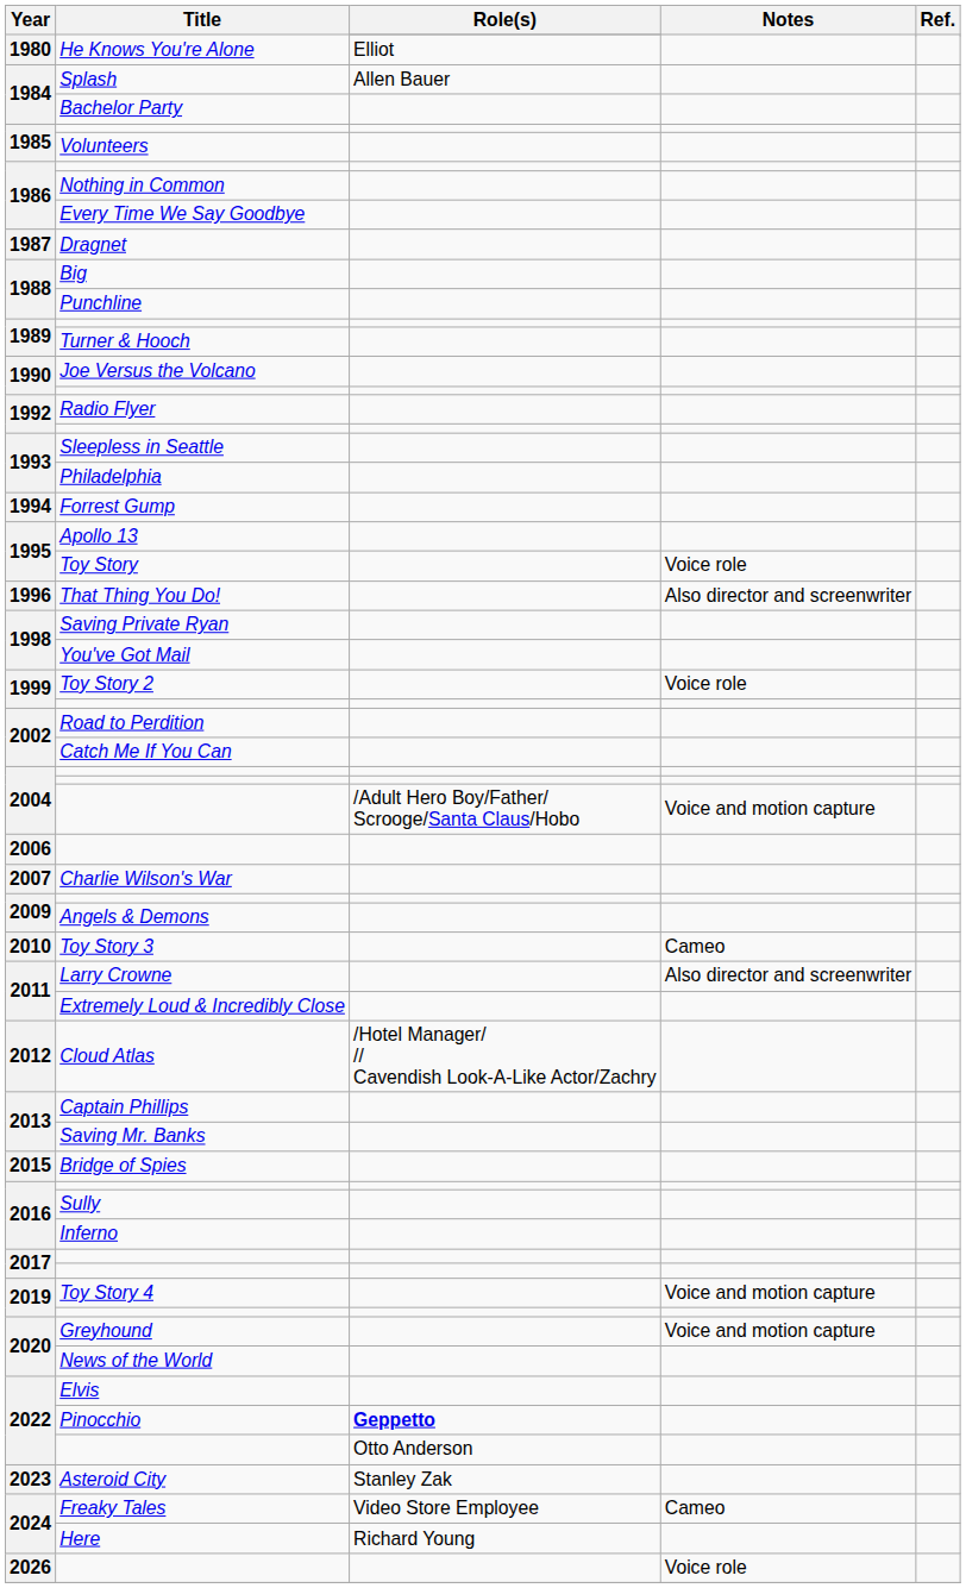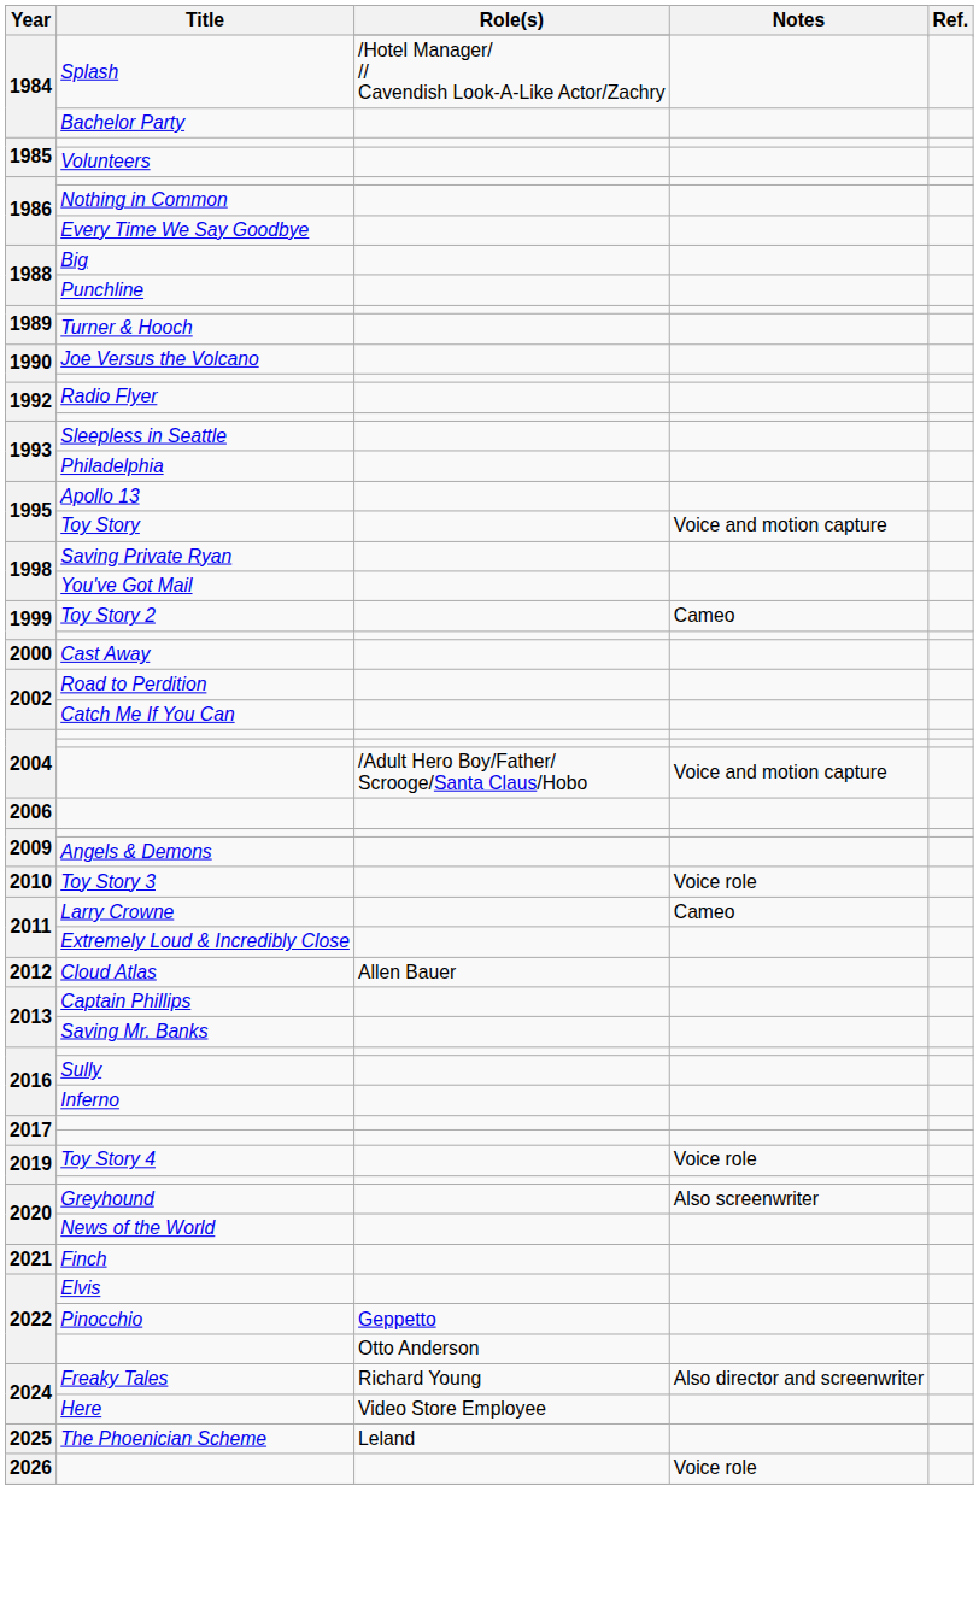- row: 1980 | He Knows You're Alone | Elliot
Splash | Role(s): Allen Bauer -> /Hotel Manager/ // Cavendish Look-A-Like Actor/Zachry
- row: 1987 | Dragnet
- row: 1994 | Forrest Gump
Toy Story | Notes: Voice role -> Voice and motion capture
- row: 1996 | That Thing You Do! | Also director and screenwriter
Toy Story 2 | Notes: Voice role -> Cameo
+ row: 2000 | Cast Away
- row: 2007 | Charlie Wilson's War
Toy Story 3 | Notes: Cameo -> Voice role
Larry Crowne | Notes: Also director and screenwriter -> Cameo
Cloud Atlas | Role(s): /Hotel Manager/ // Cavendish Look-A-Like Actor/Zachry -> Allen Bauer
- row: 2015 | Bridge of Spies
Toy Story 4 | Notes: Voice and motion capture -> Voice role
Greyhound | Notes: Voice and motion capture -> Also screenwriter
+ row: 2021 | Finch
Pinocchio | Role(s): bold -> normal
- row: 2023 | Asteroid City | Stanley Zak
Freaky Tales | Role(s): Video Store Employee -> Richard Young
Freaky Tales | Notes: Cameo -> Also director and screenwriter
Here | Role(s): Richard Young -> Video Store Employee
+ row: 2025 | The Phoenician Scheme | Leland
